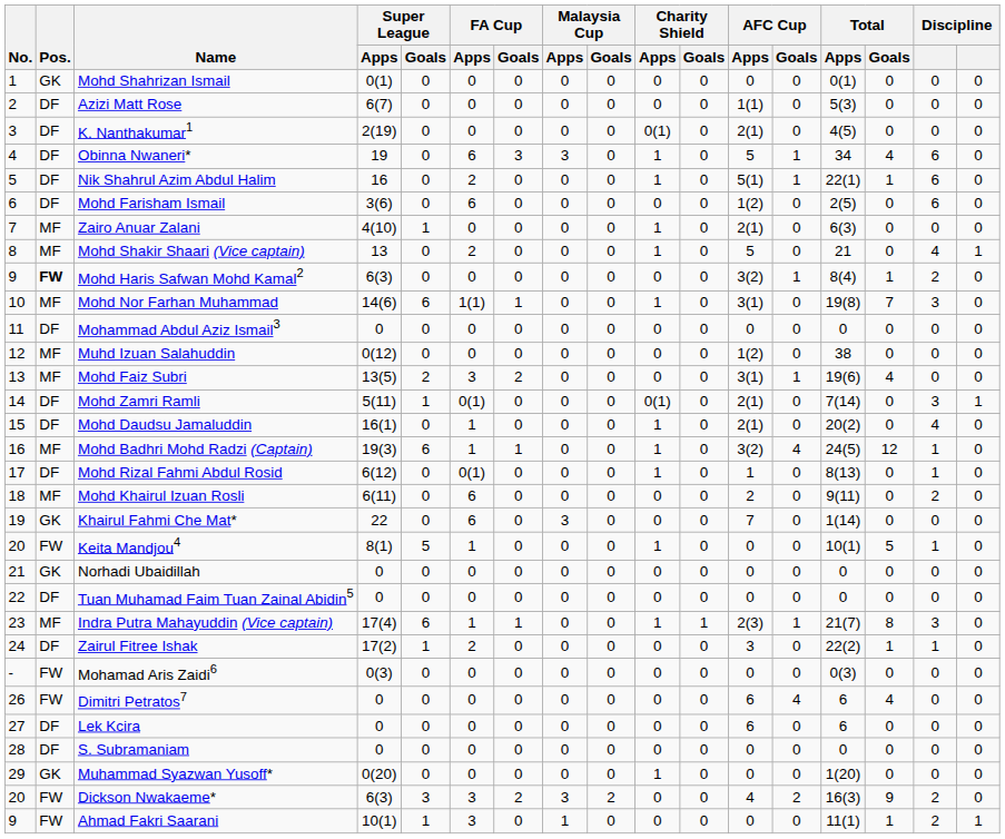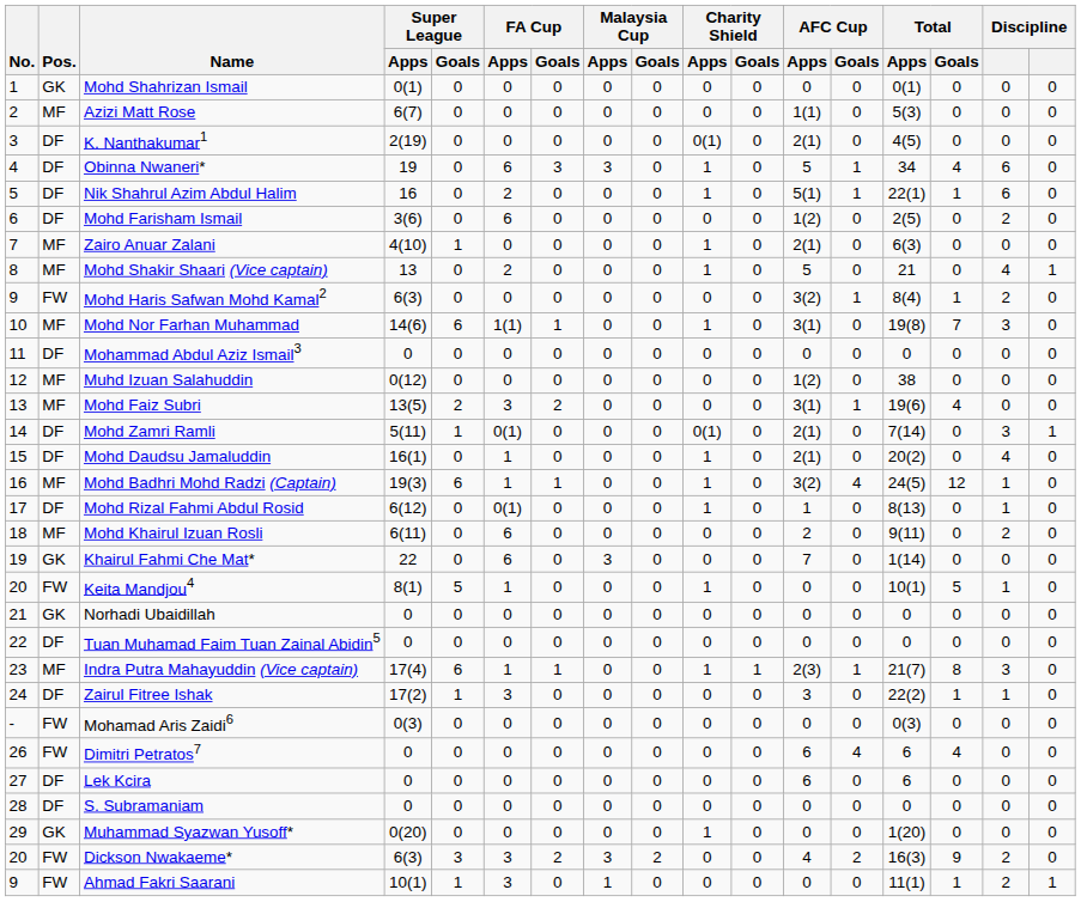Azizi Matt Rose | Pos.: DF -> MF
Mohd Farisham Ismail | column 16: 6 -> 2
Mohd Haris Safwan Mohd Kamal2 | Pos.: bold -> normal
Zairul Fitree Ishak | FA Cup / Apps: 2 -> 3
